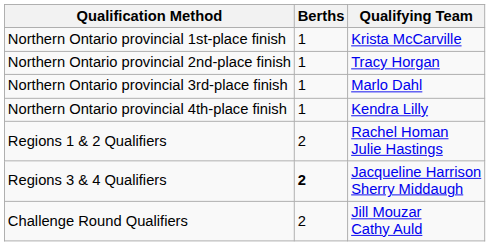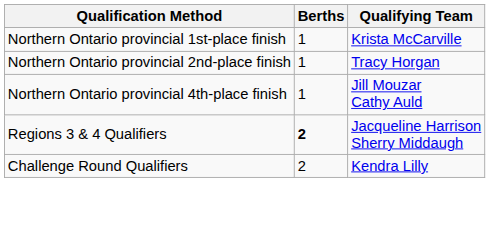- row: Northern Ontario provincial 3rd-place finish | 1 | Marlo Dahl
Northern Ontario provincial 4th-place finish | Qualifying Team: Kendra Lilly -> Jill Mouzar Cathy Auld
- row: Regions 1 & 2 Qualifiers | 2 | Rachel Homan Julie Hastings
Challenge Round Qualifiers | Qualifying Team: Jill Mouzar Cathy Auld -> Kendra Lilly
